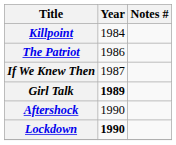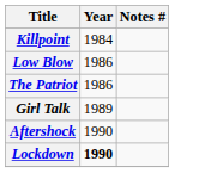+ row: Low Blow | 1986
- row: If We Knew Then | 1987
Girl Talk | Year: bold -> normal
